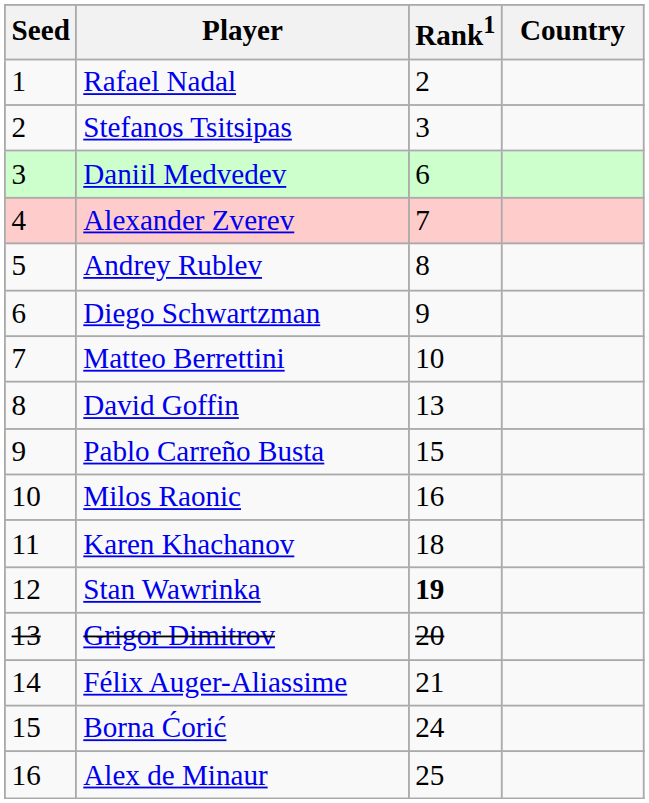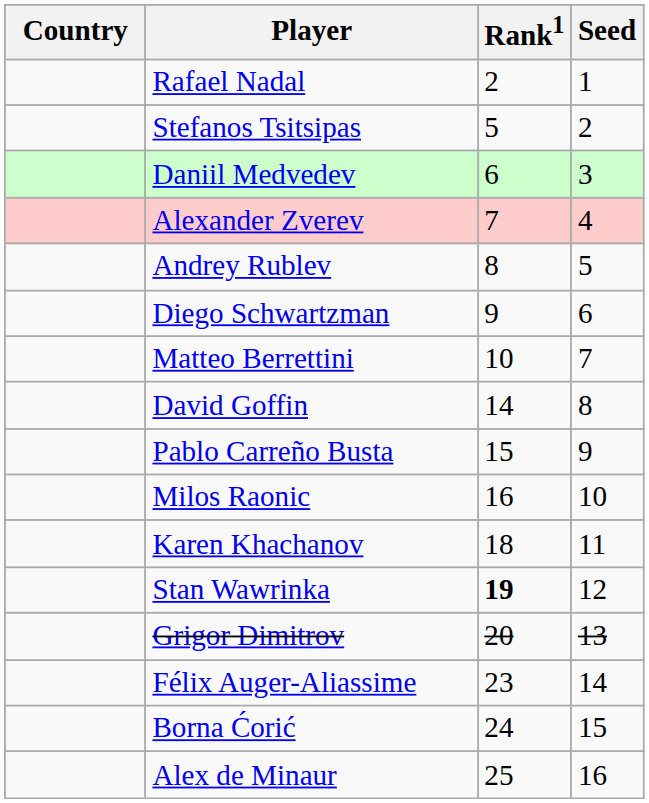columns swapped: Country <-> Seed
Stefanos Tsitsipas | Rank1: 3 -> 5
David Goffin | Rank1: 13 -> 14
Félix Auger-Aliassime | Rank1: 21 -> 23
